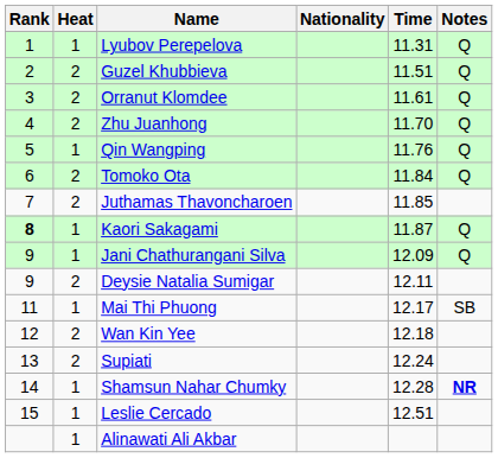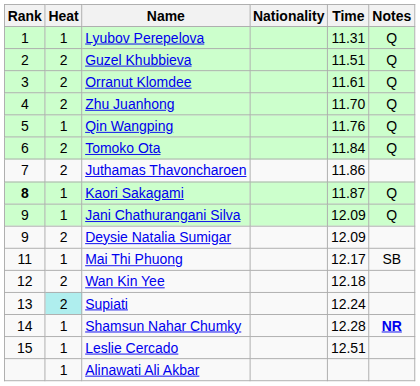Juthamas Thavoncharoen | Time: 11.85 -> 11.86
Deysie Natalia Sumigar | Time: 12.11 -> 12.09
Supiati | Heat: no background -> paleturquoise background
